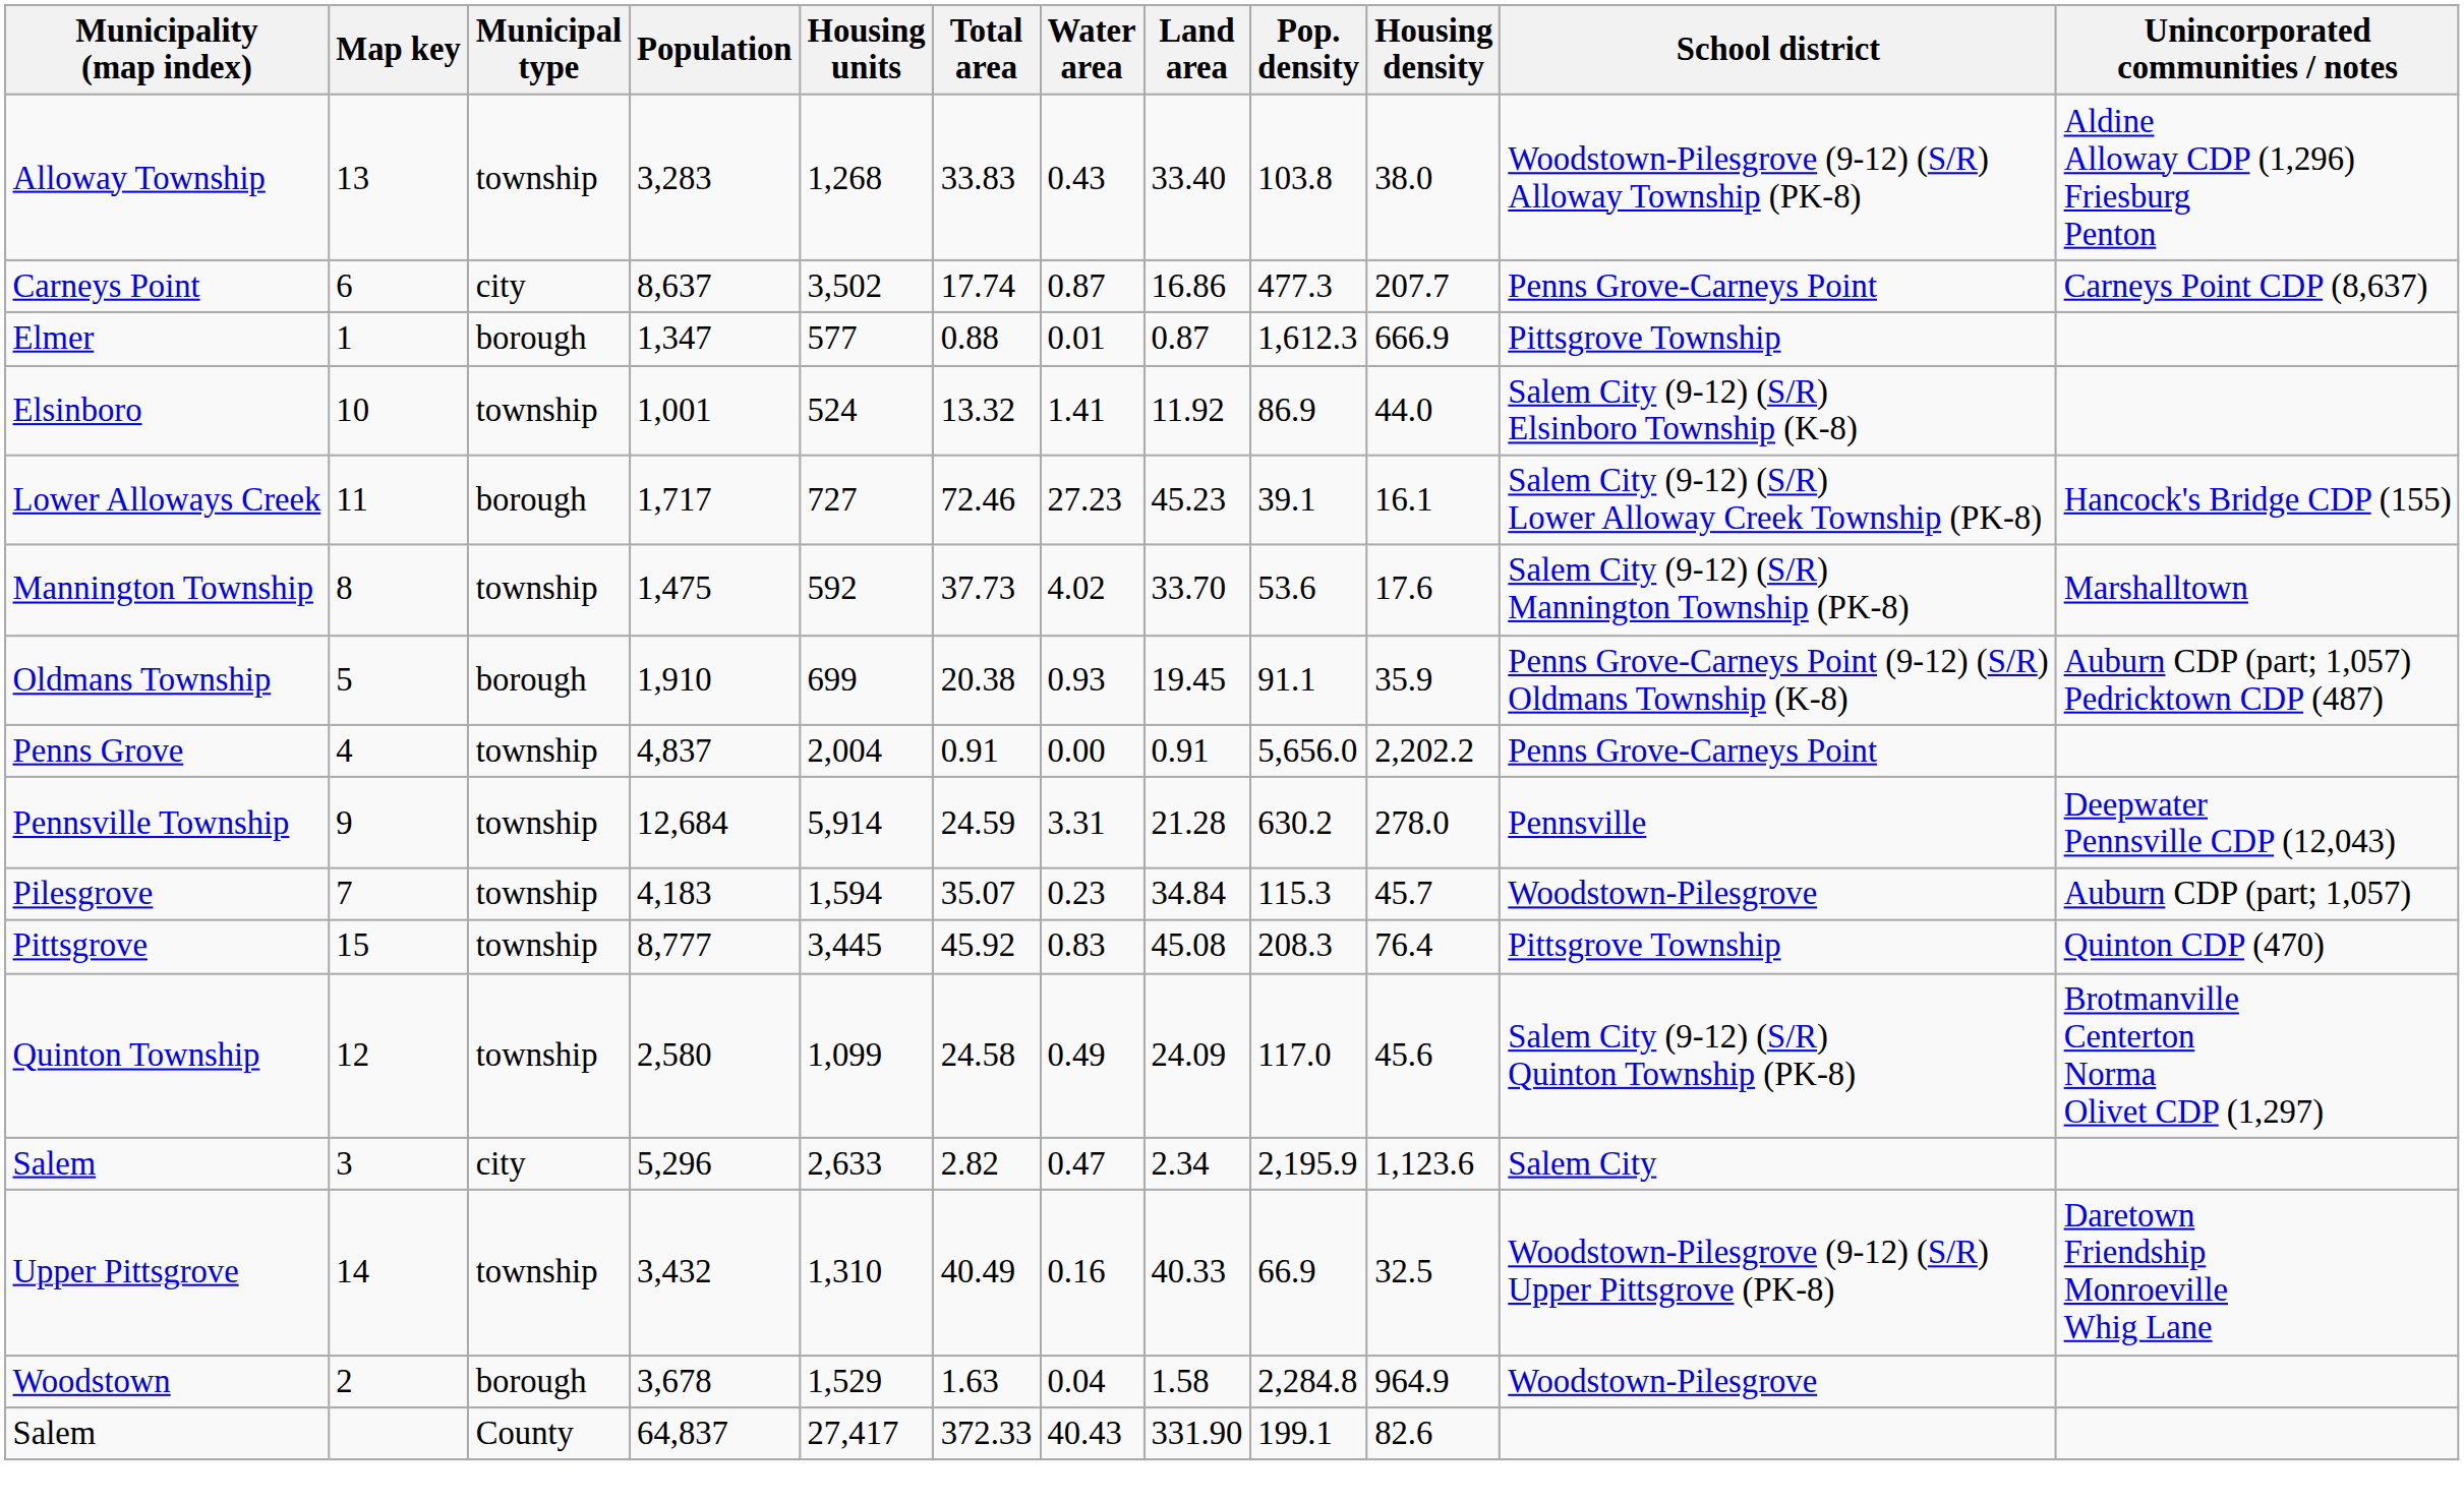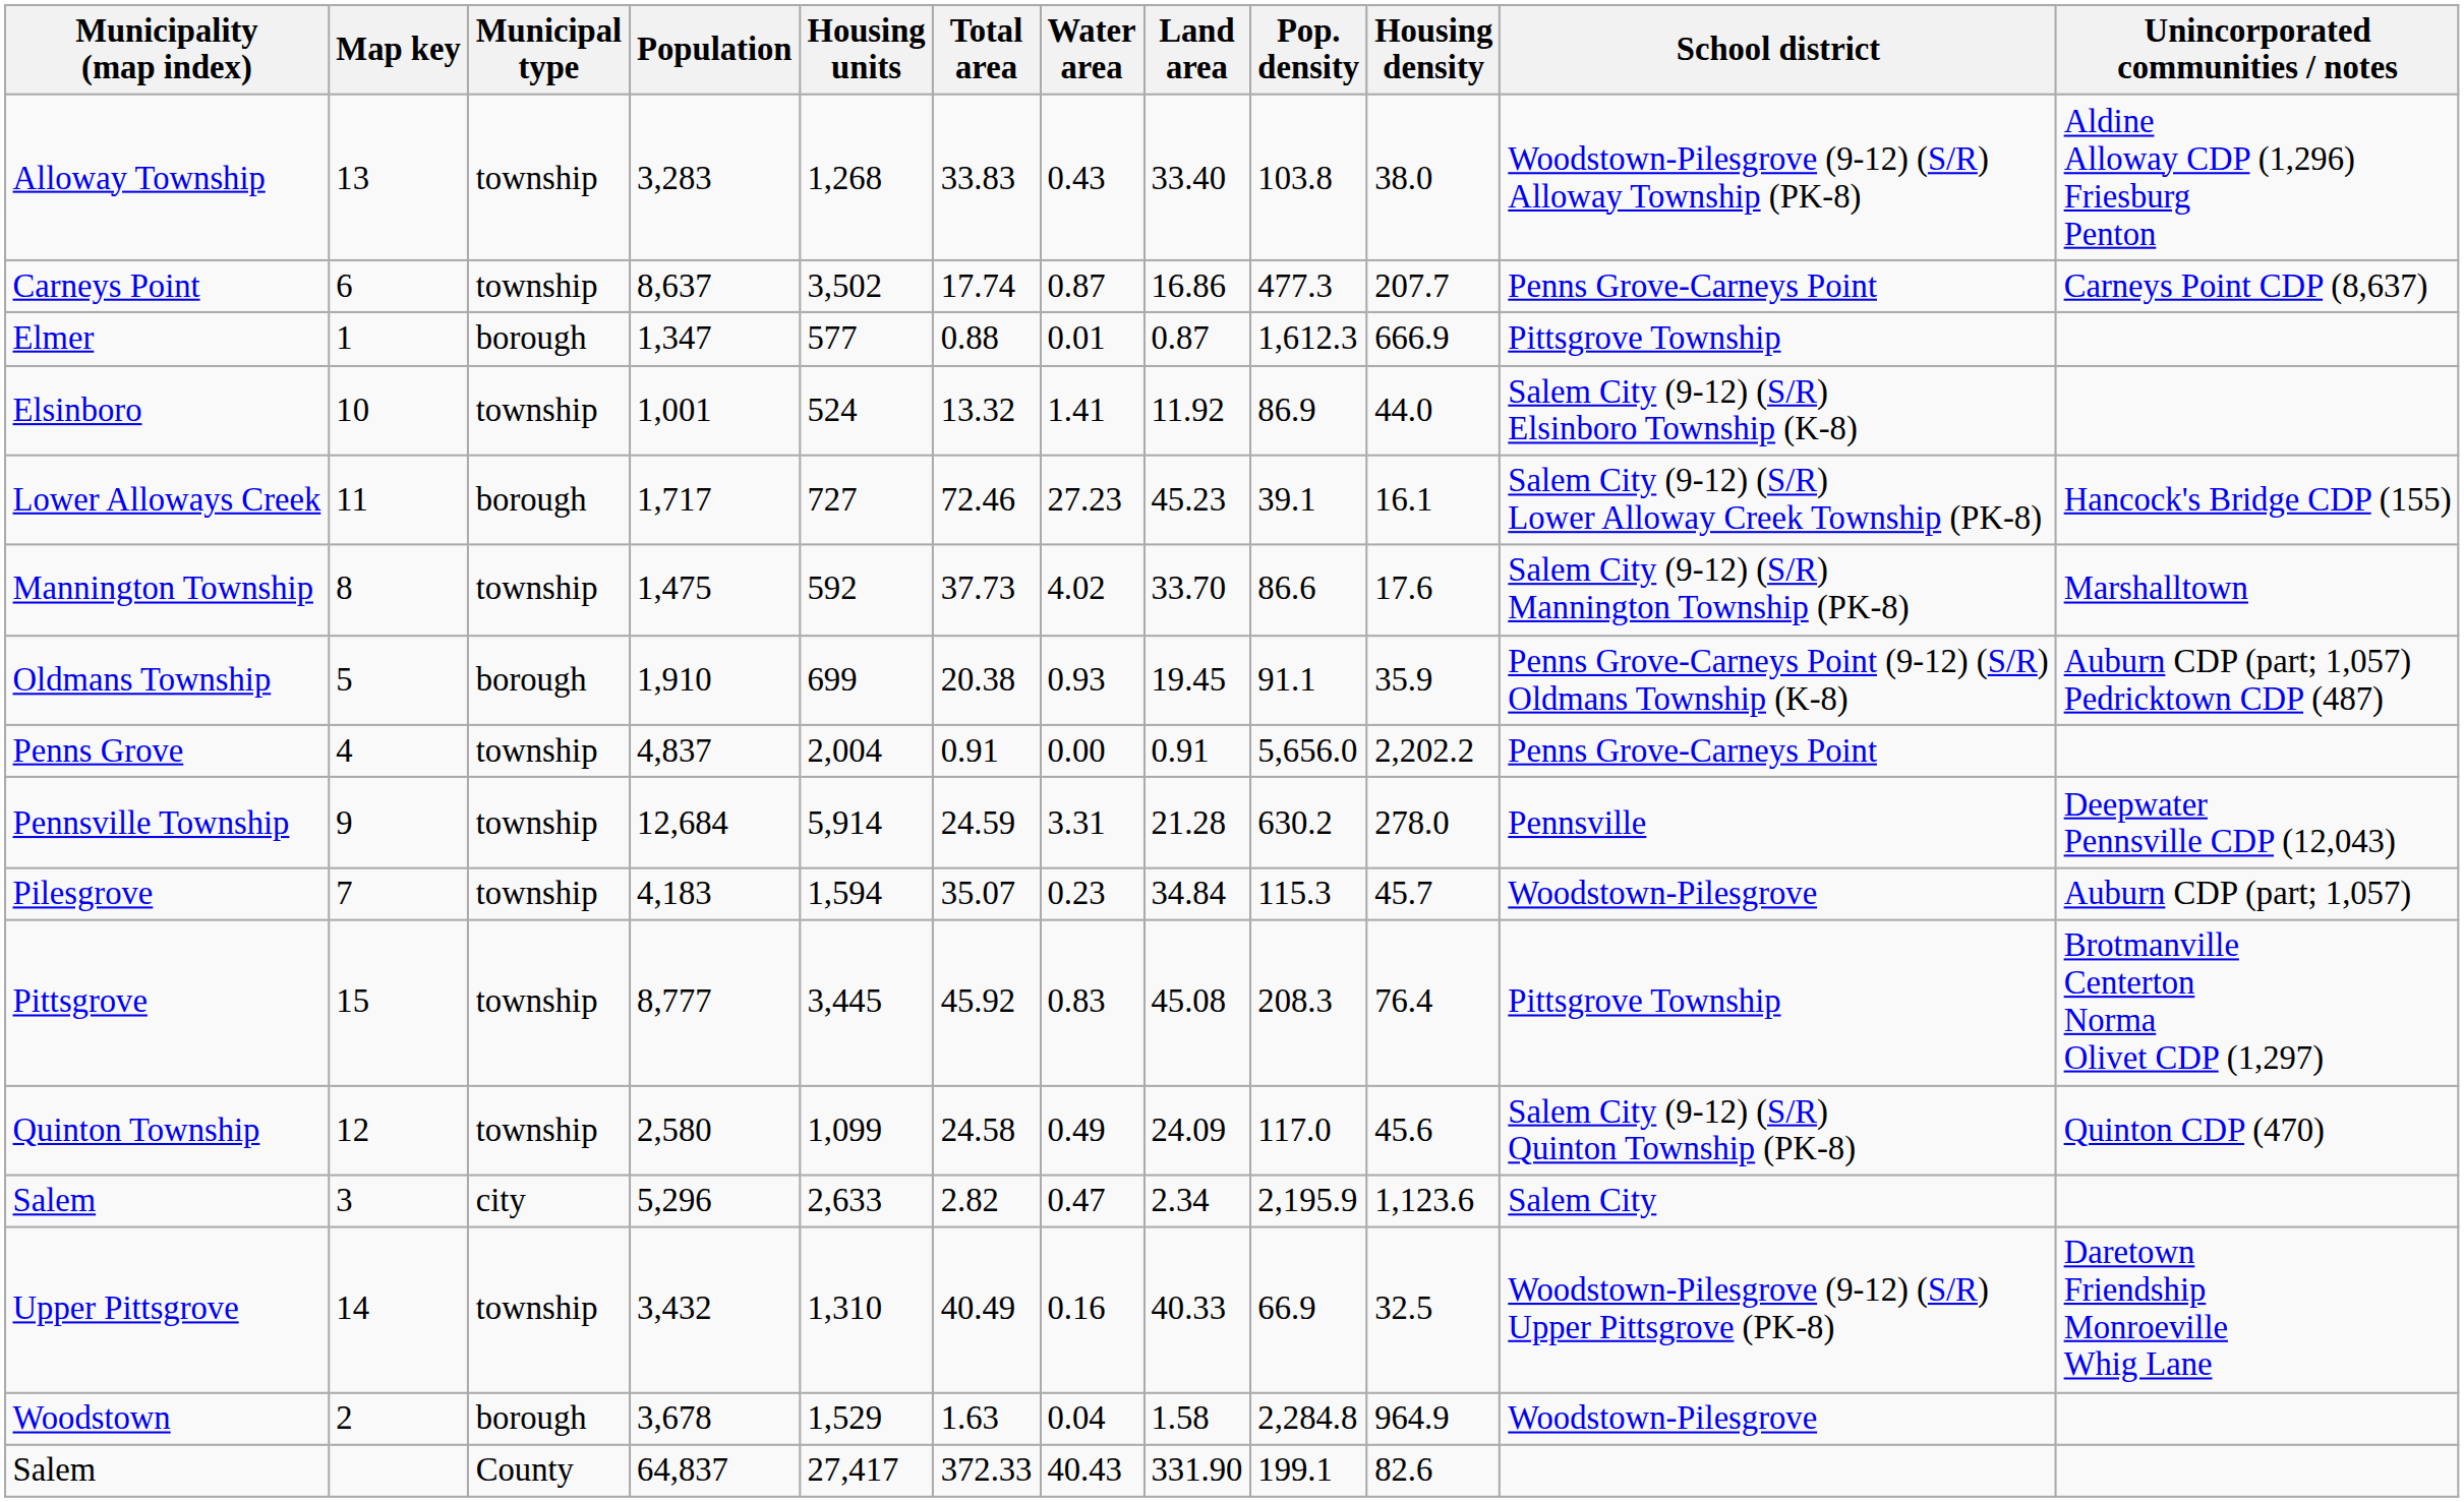Carneys Point | Municipal type: city -> township
Mannington Township | Pop. density: 53.6 -> 86.6
Pittsgrove | Unincorporated communities / notes: Quinton CDP (470) -> Brotmanville Centerton Norma Olivet CDP (1,297)
Quinton Township | Unincorporated communities / notes: Brotmanville Centerton Norma Olivet CDP (1,297) -> Quinton CDP (470)
